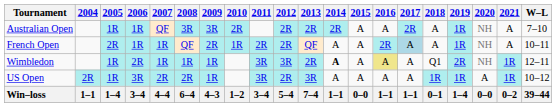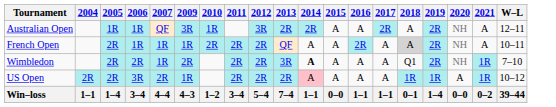- column: 2008 | 3R | QF | 1R | 2R | 6–4
Australian Open | 2010: 2R -> 1R
Australian Open | 2012: 2R -> 3R
Australian Open | 2019: 1R -> 2R
Australian Open | W–L: 7–10 -> 12–11
French Open | 2009: 2R -> 1R
French Open | 2010: 1R -> 2R
French Open | 2017: lightblue background -> no background
French Open | 2018: no background -> lightgrey background
French Open | 2019: 1R -> 2R
Wimbledon | 2005: 1R -> 2R
Wimbledon | 2009: 1R -> 2R
Wimbledon | 2011: 3R -> 2R
Wimbledon | 2012: 3R -> 2R
Wimbledon | 2013: 2R -> 3R
Wimbledon | 2016: khaki background -> no background
Wimbledon | W–L: 12–11 -> 7–10
US Open | 2005: 1R -> 2R
US Open | 2011: 3R -> 2R
US Open | 2013: 3R -> 2R
US Open | 2014: no background -> pink background
